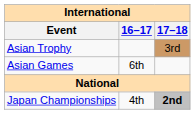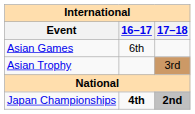rows swapped: Asian Games <-> Asian Trophy
Japan Championships | 16–17: normal -> bold
